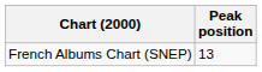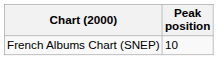French Albums Chart (SNEP) | Peak position: 13 -> 10
